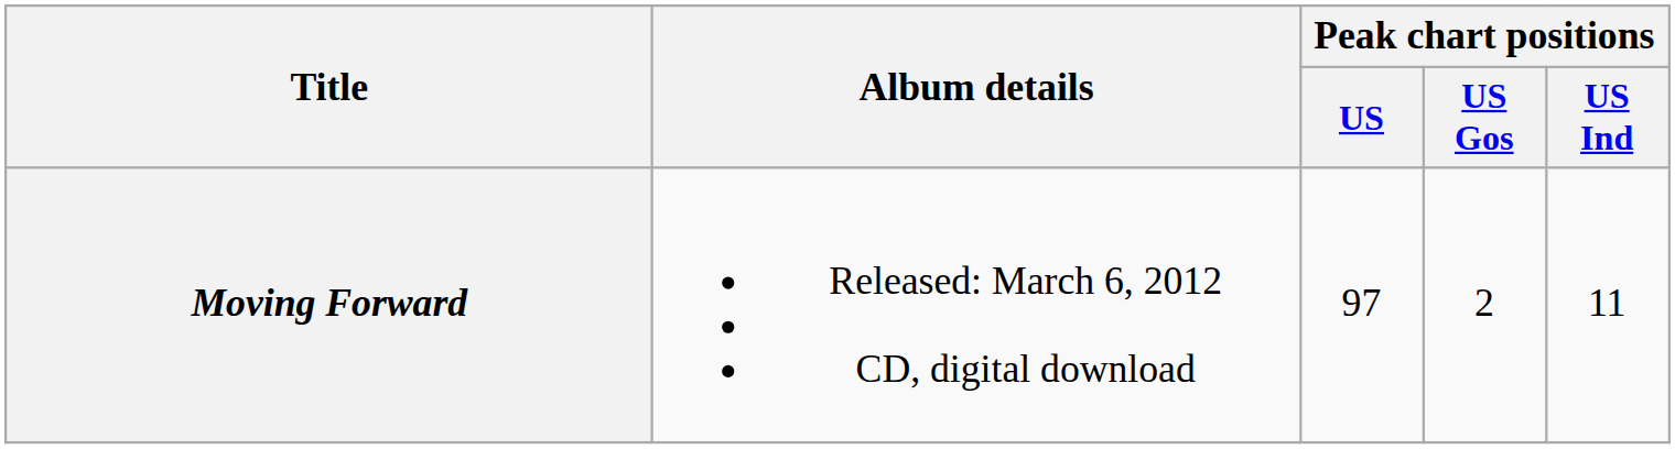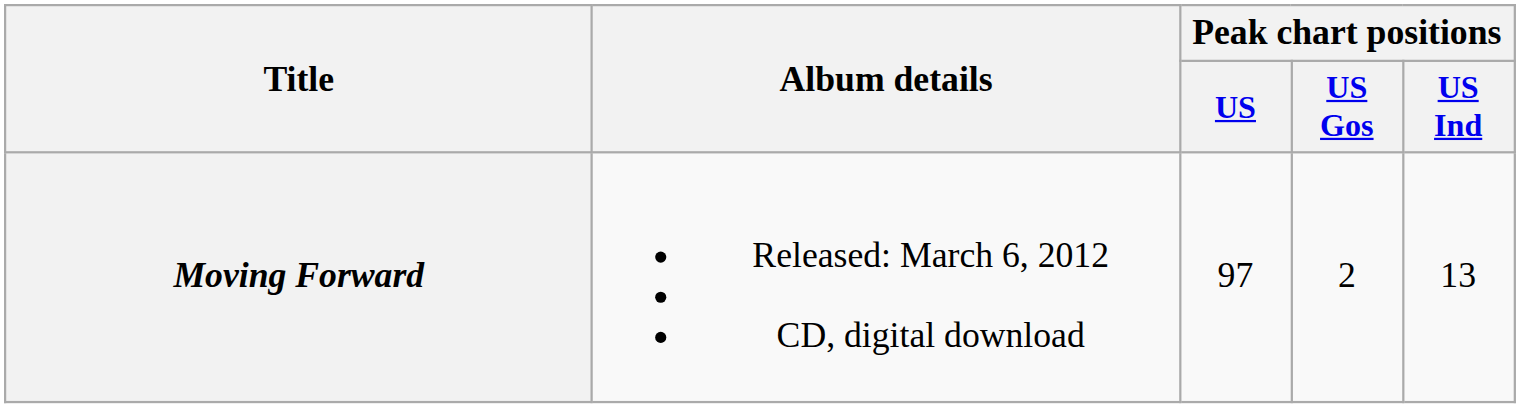Moving Forward | Peak chart positions / US Ind: 11 -> 13
